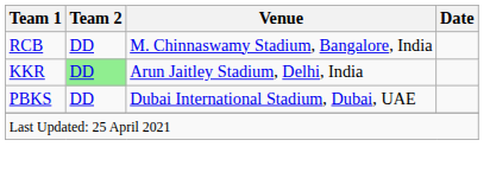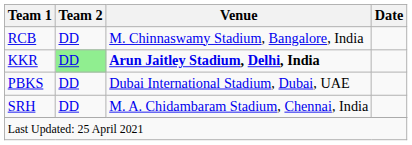KKR | Venue: normal -> bold
+ row: SRH | DD | M. A. Chidambaram Stadium, Chennai, India
